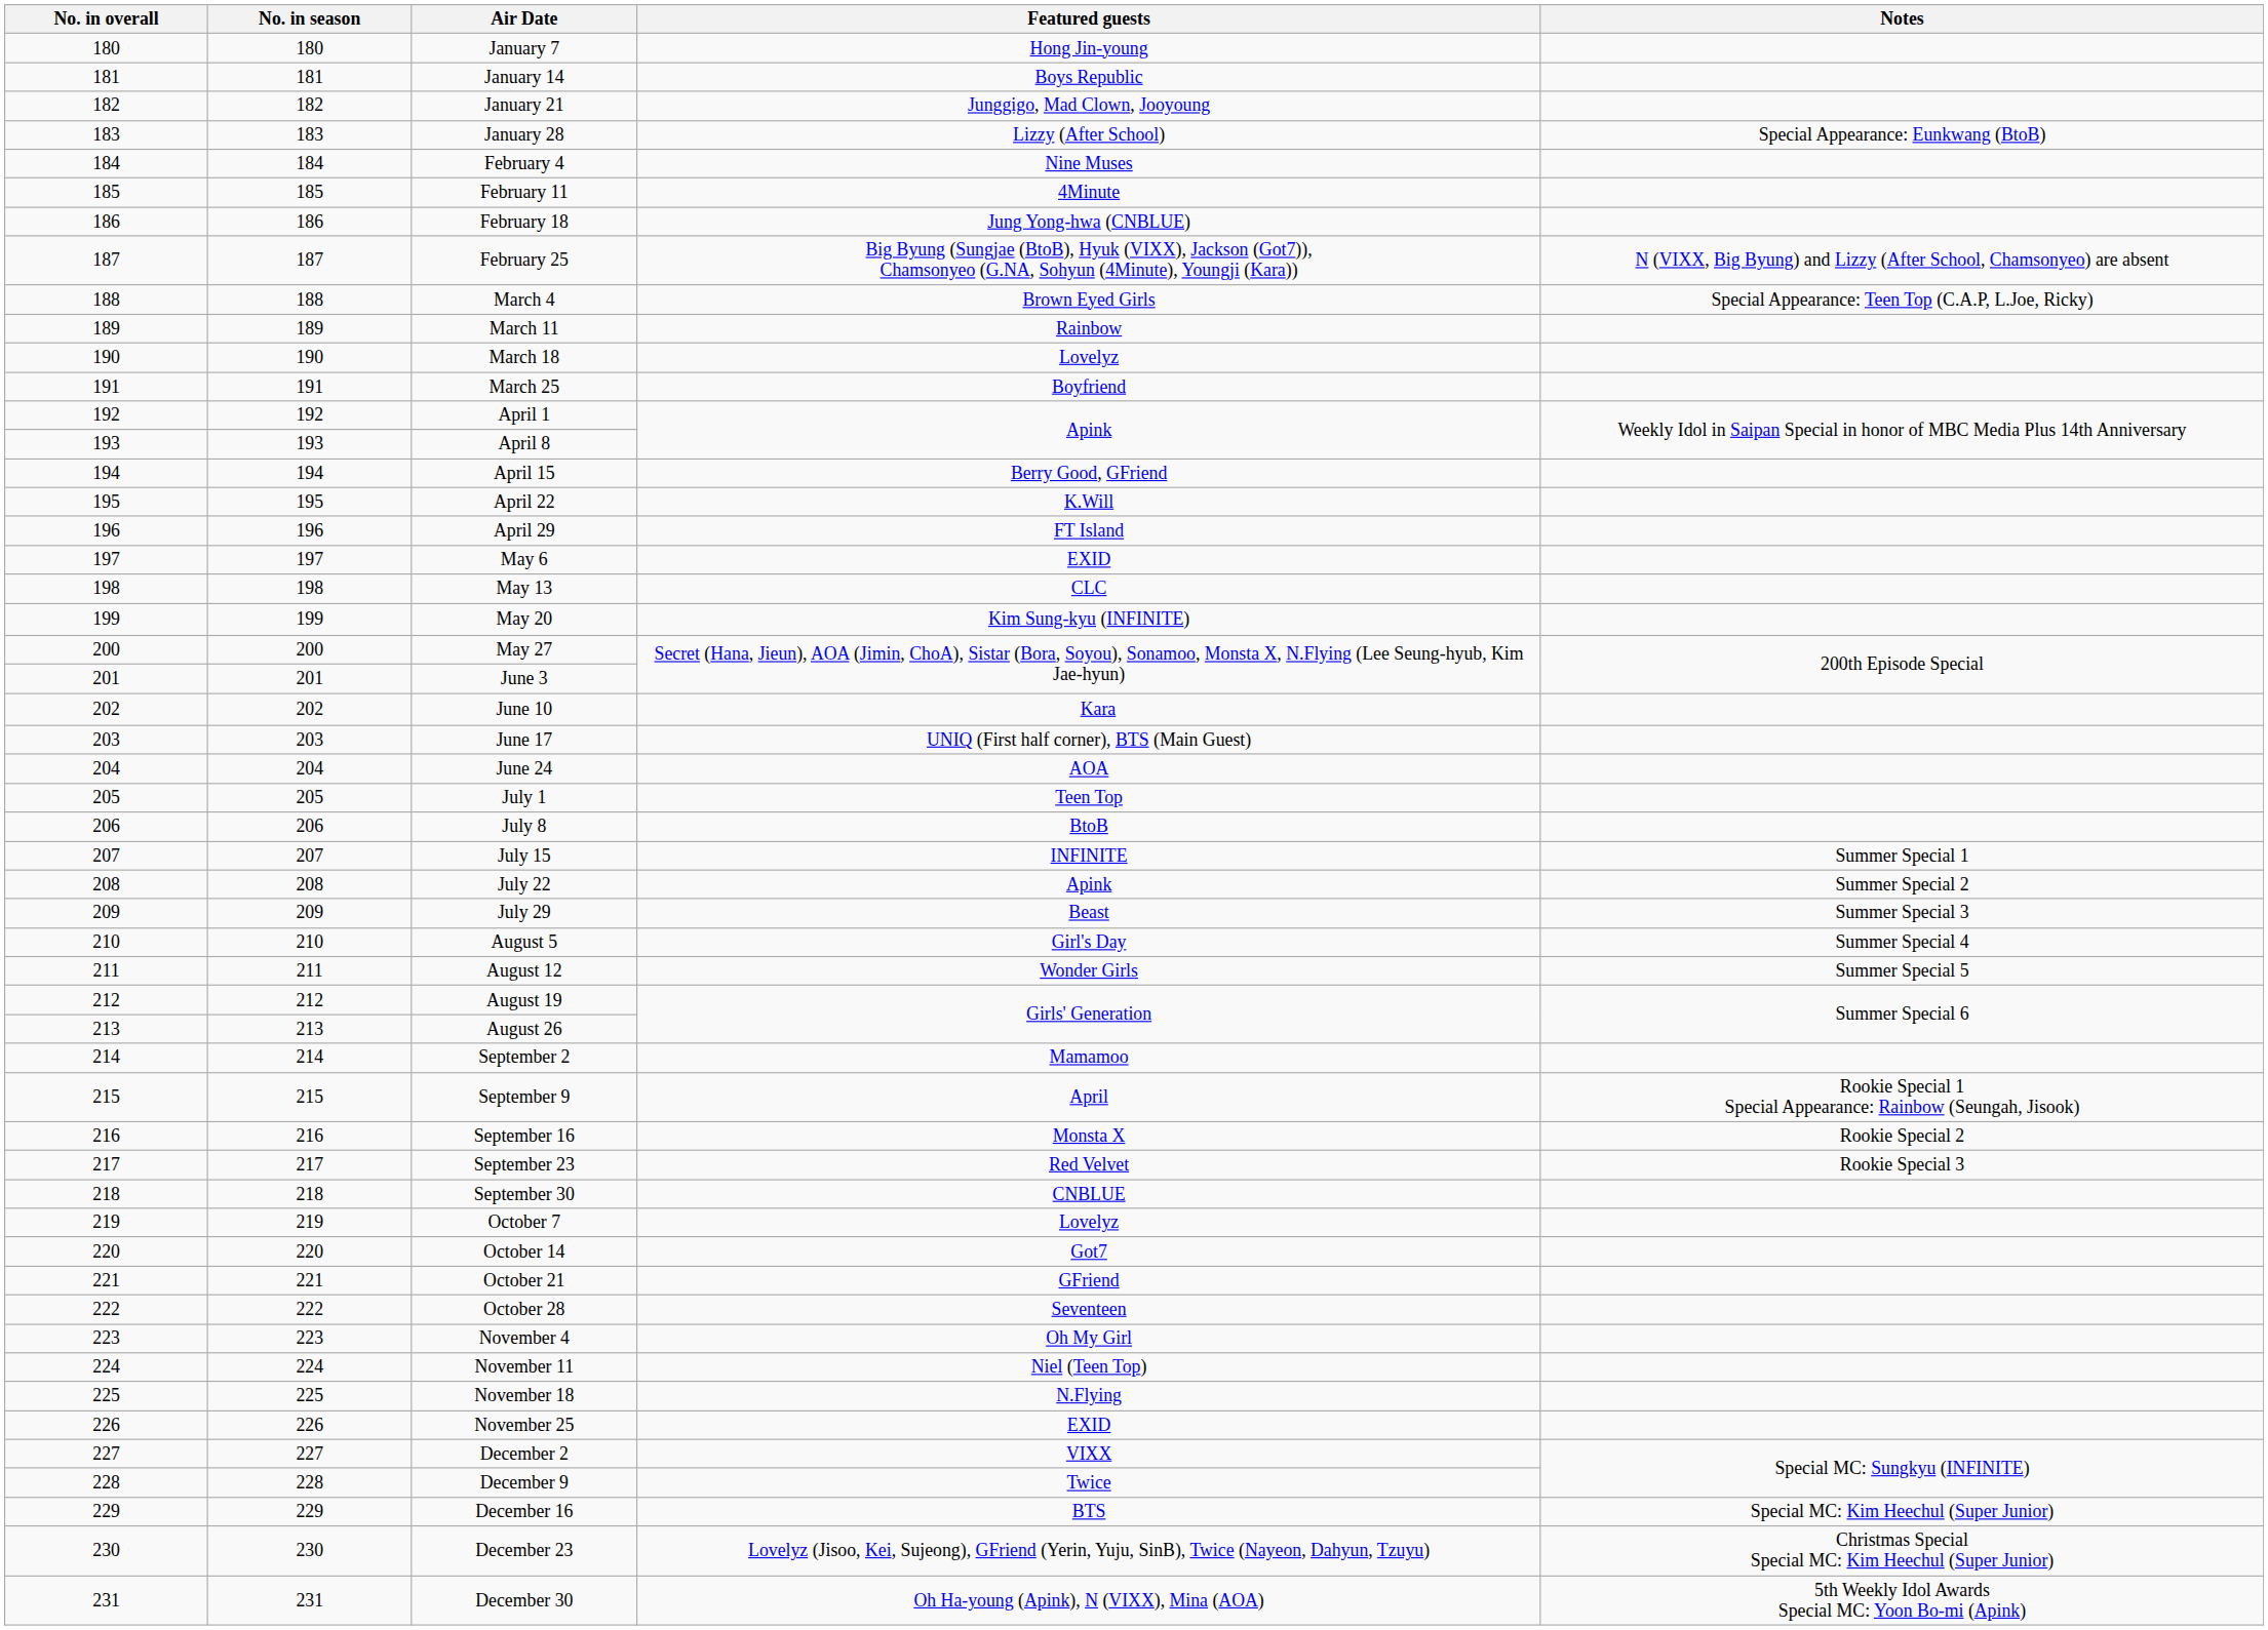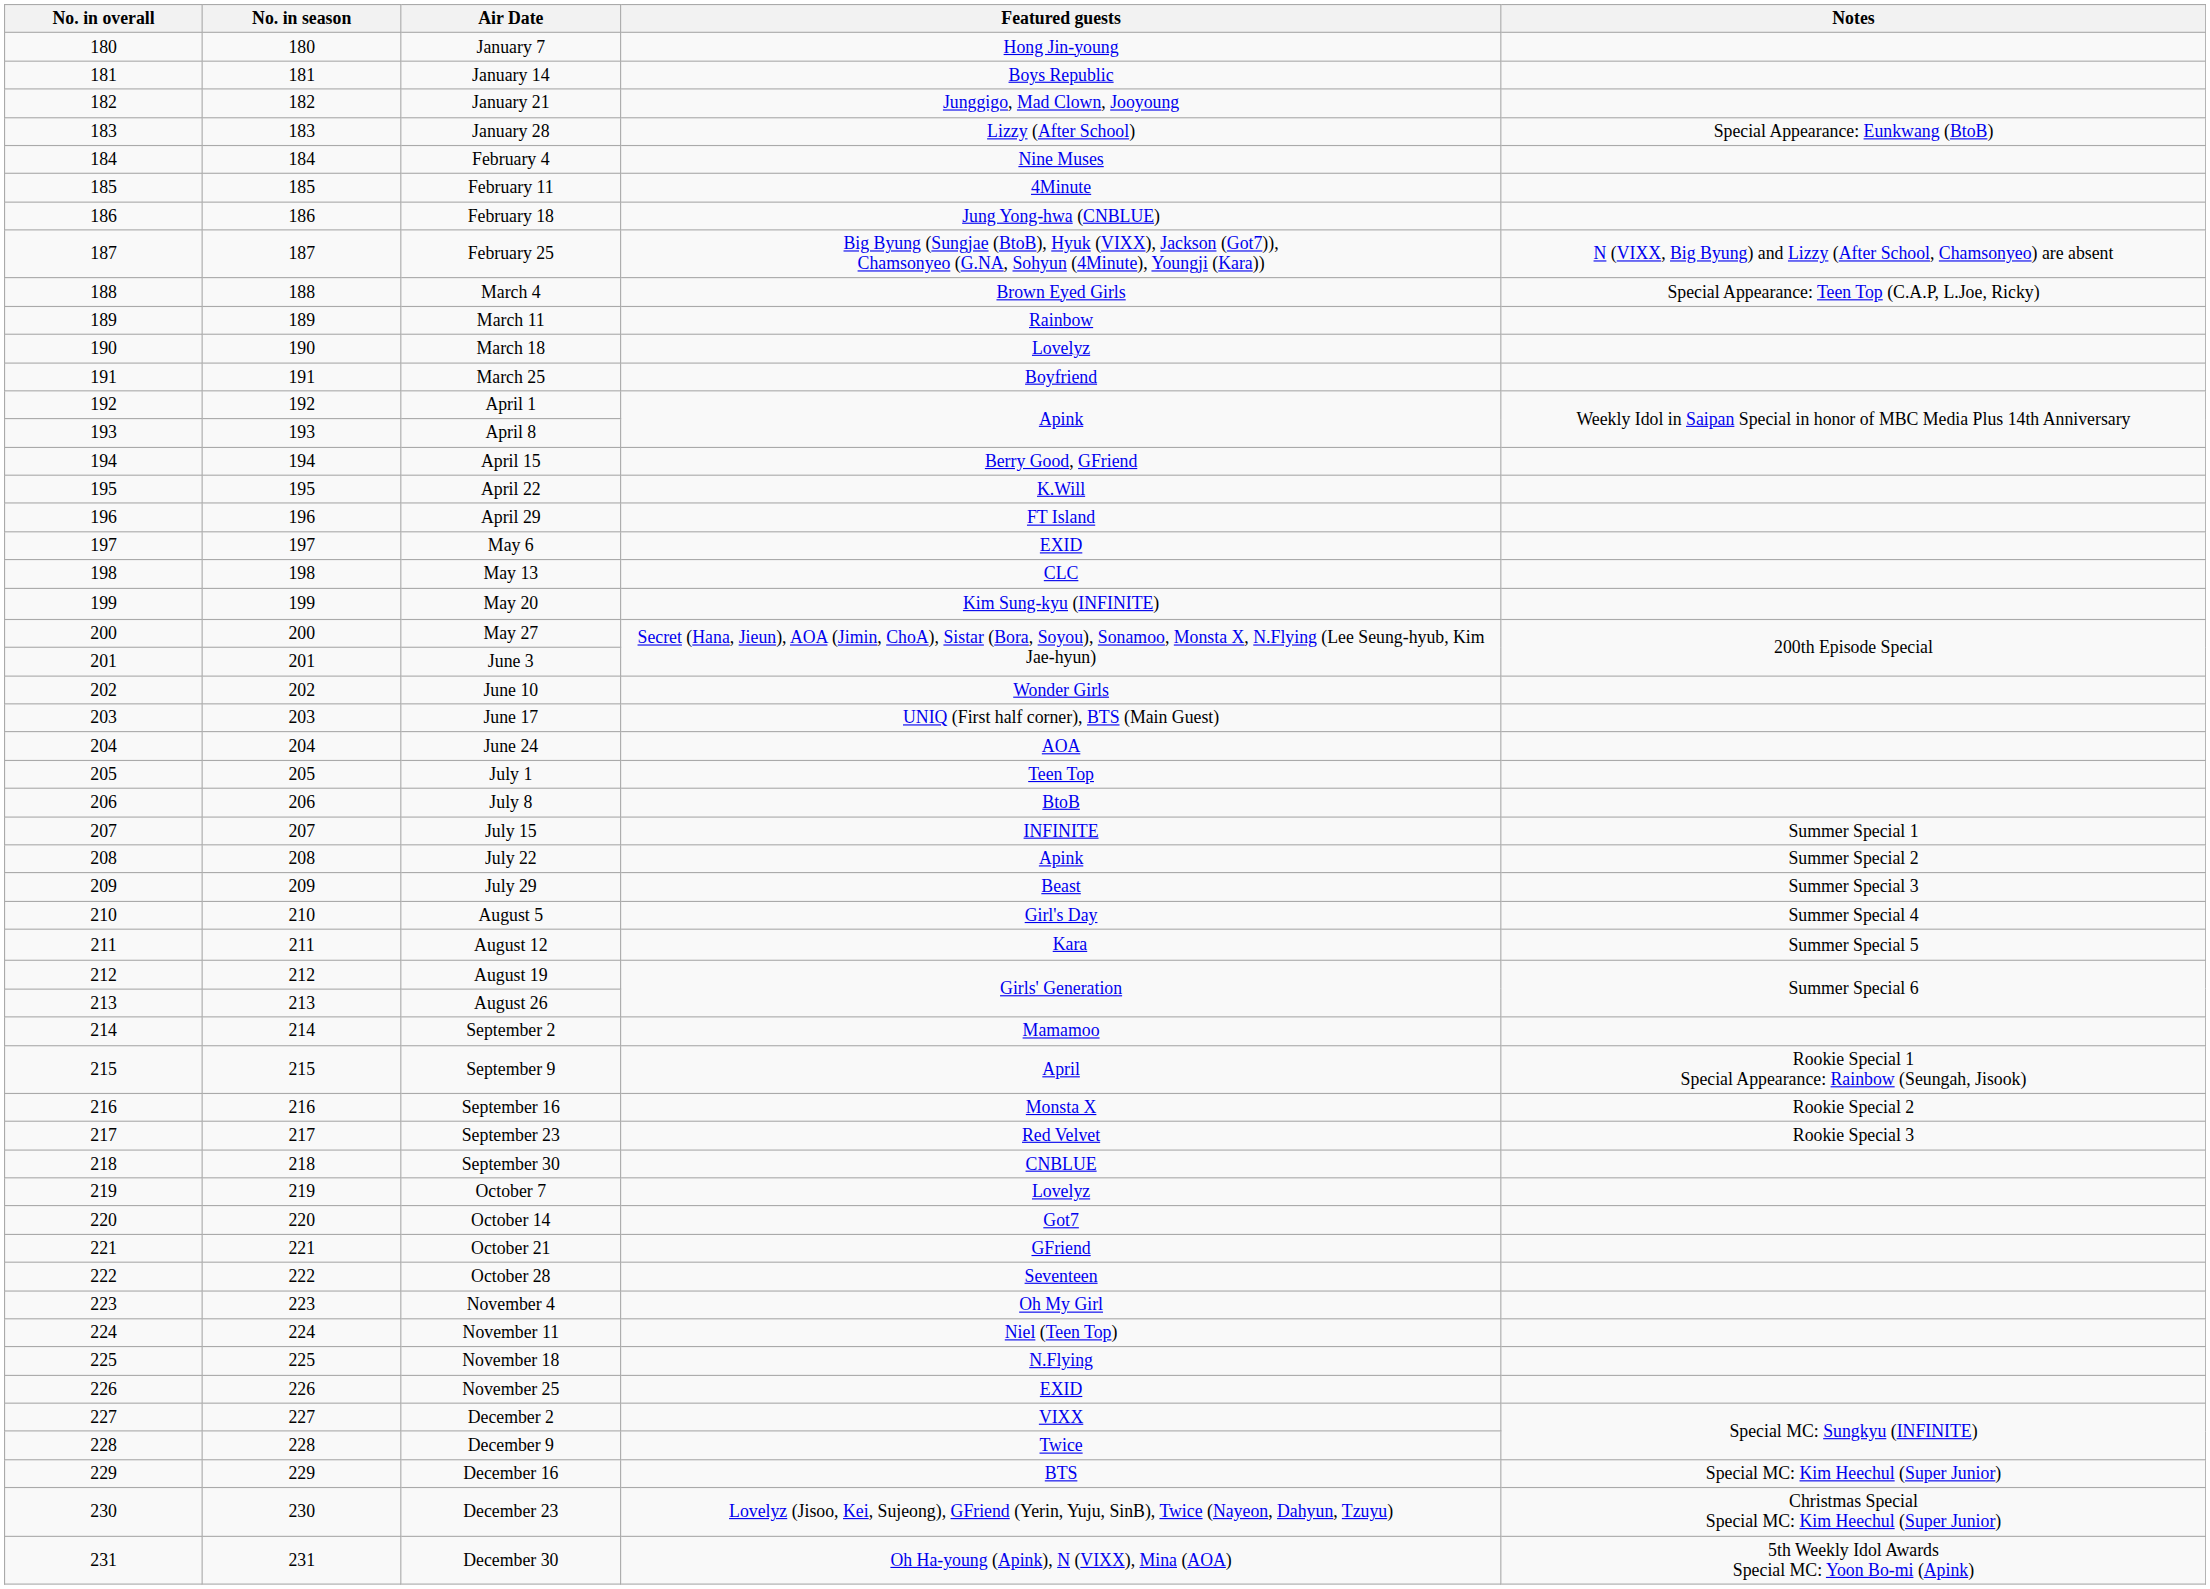June 10 | Featured guests: Kara -> Wonder Girls
August 12 | Featured guests: Wonder Girls -> Kara
